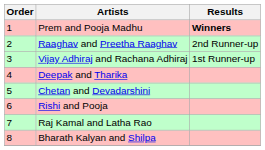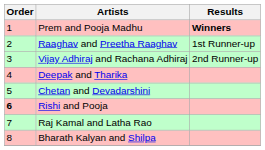Raaghav and Preetha Raaghav | Results: 2nd Runner-up -> 1st Runner-up
Vijay Adhiraj and Rachana Adhiraj | Results: 1st Runner-up -> 2nd Runner-up
Rishi and Pooja | Order: normal -> bold
